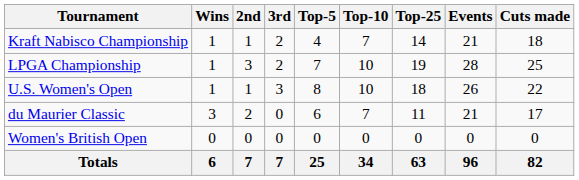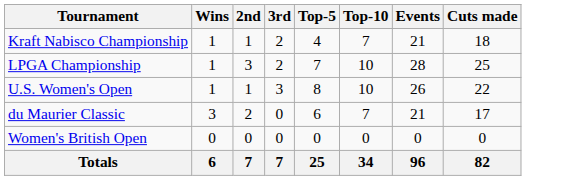- column: Top-25 | 14 | 19 | 18 | 11 | 0 | 63
